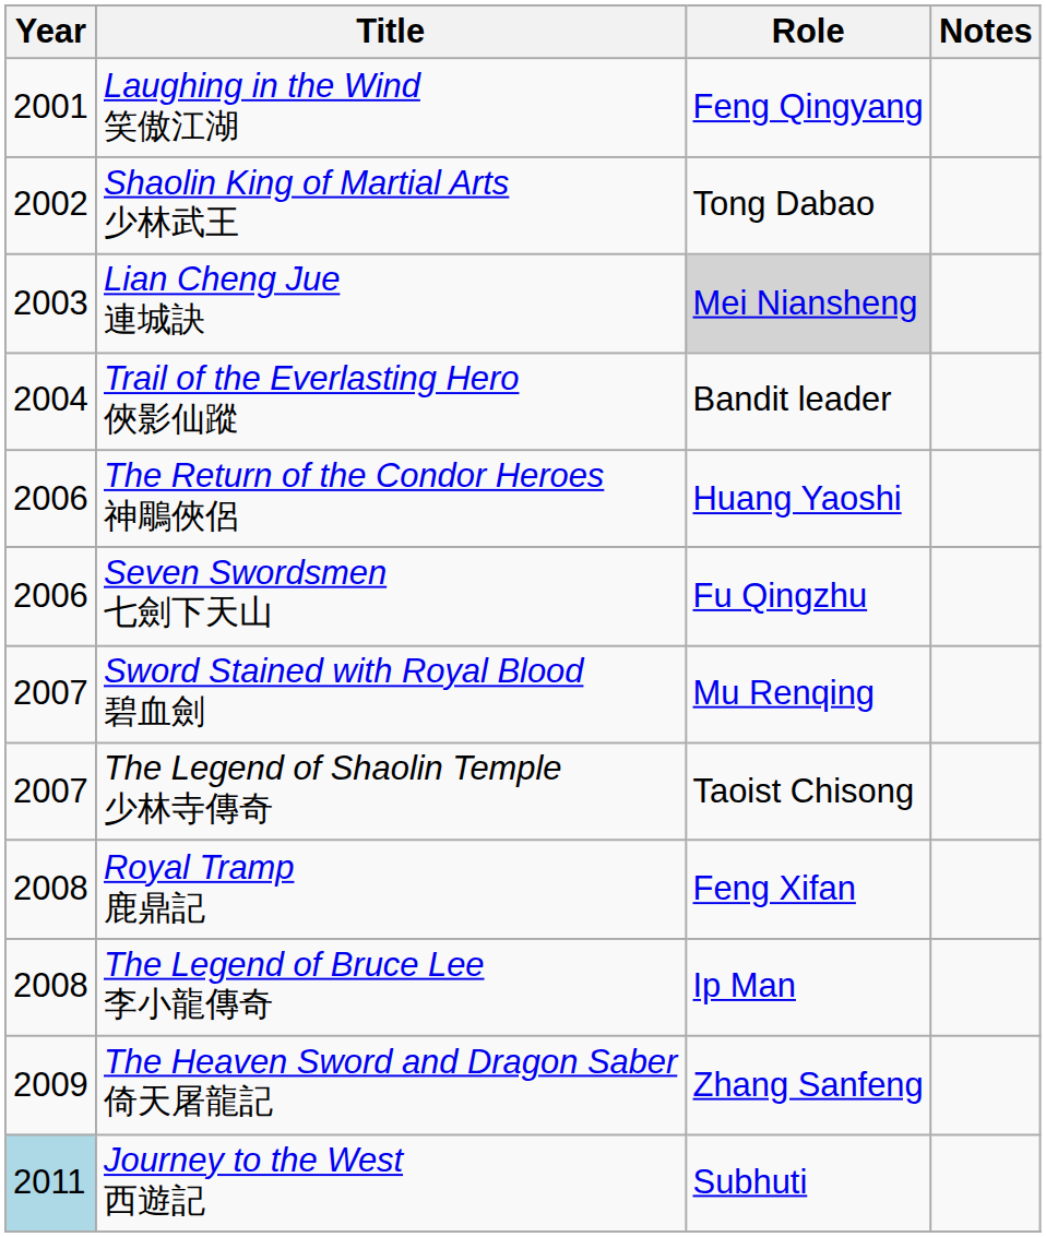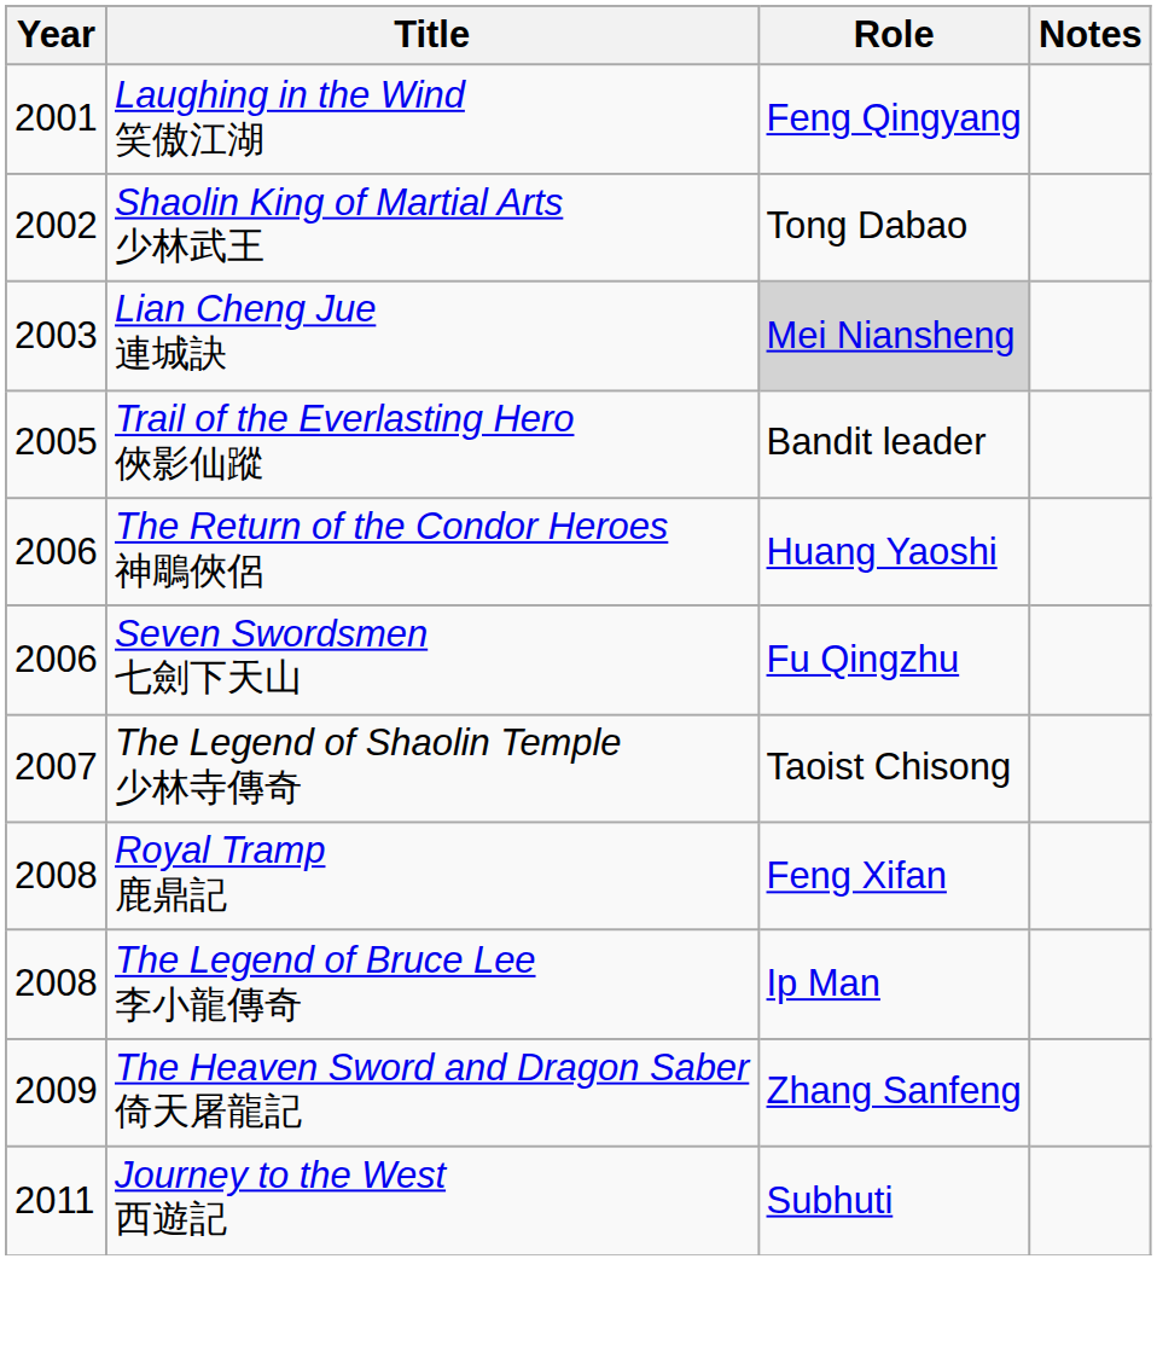Trail of the Everlasting Hero 俠影仙蹤 | Year: 2004 -> 2005
- row: 2007 | Sword Stained with Royal Blood 碧血劍 | Mu Renqing
Journey to the West 西遊記 | Year: lightblue background -> no background
